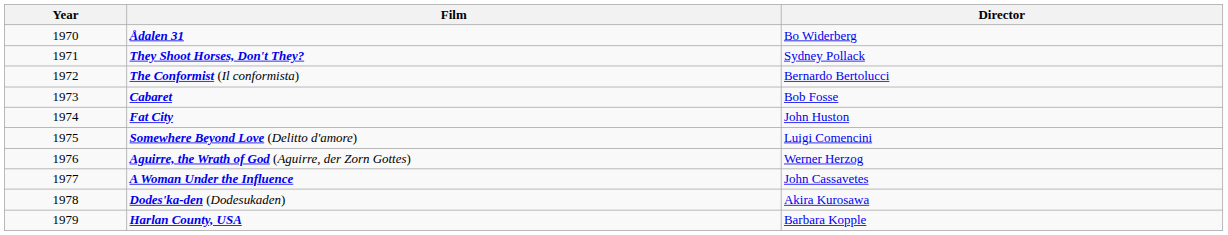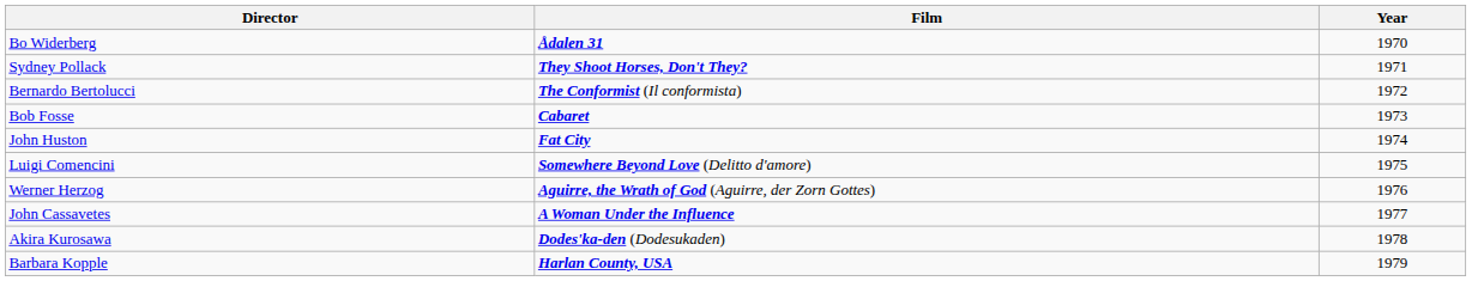columns swapped: Year <-> Director
